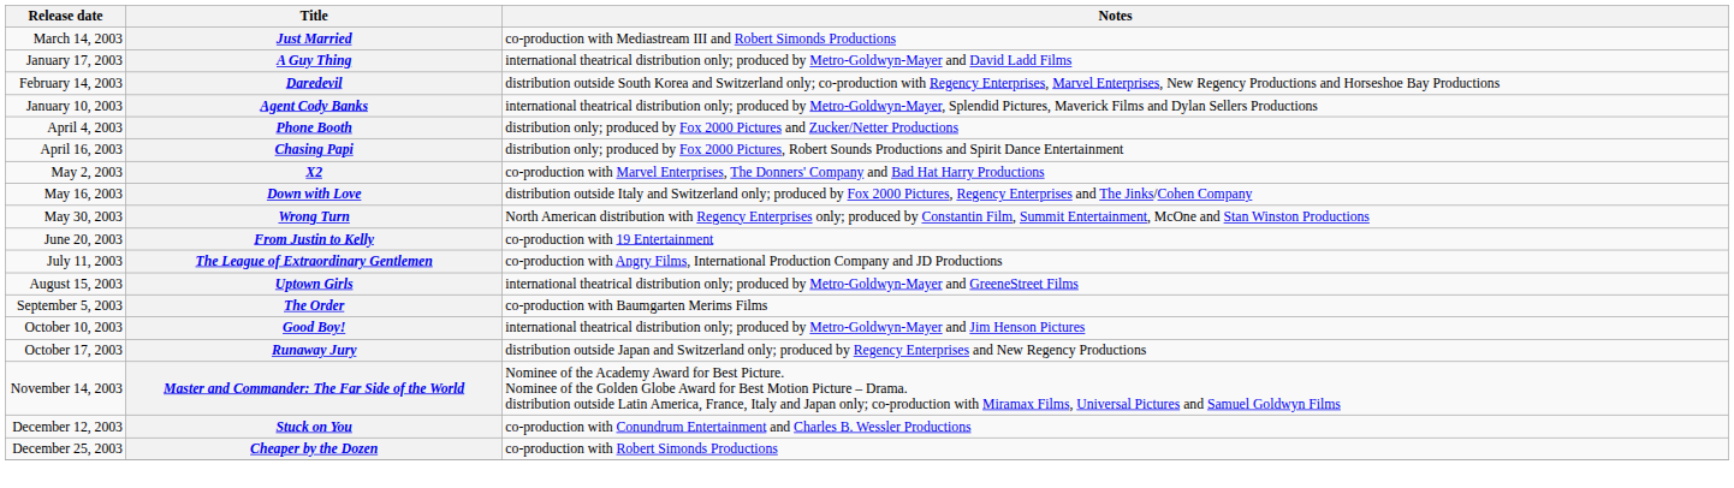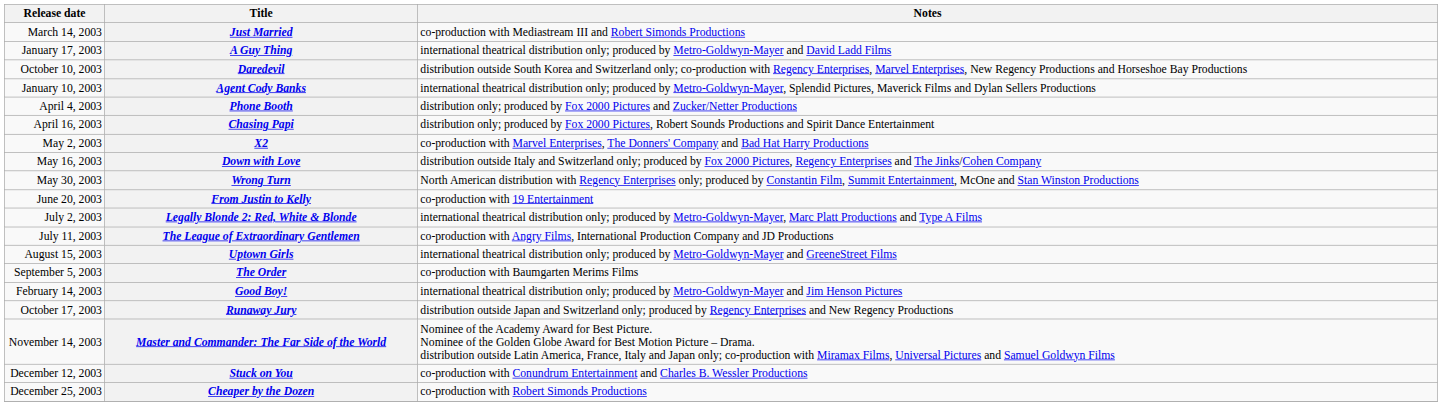Daredevil | Release date: February 14, 2003 -> October 10, 2003
+ row: July 2, 2003 | Legally Blonde 2: Red, White & Blonde | international theatrical distribution only; produced by Metro-Goldwyn-Mayer, Marc Platt Productions and Type A Films
Good Boy! | Release date: October 10, 2003 -> February 14, 2003
